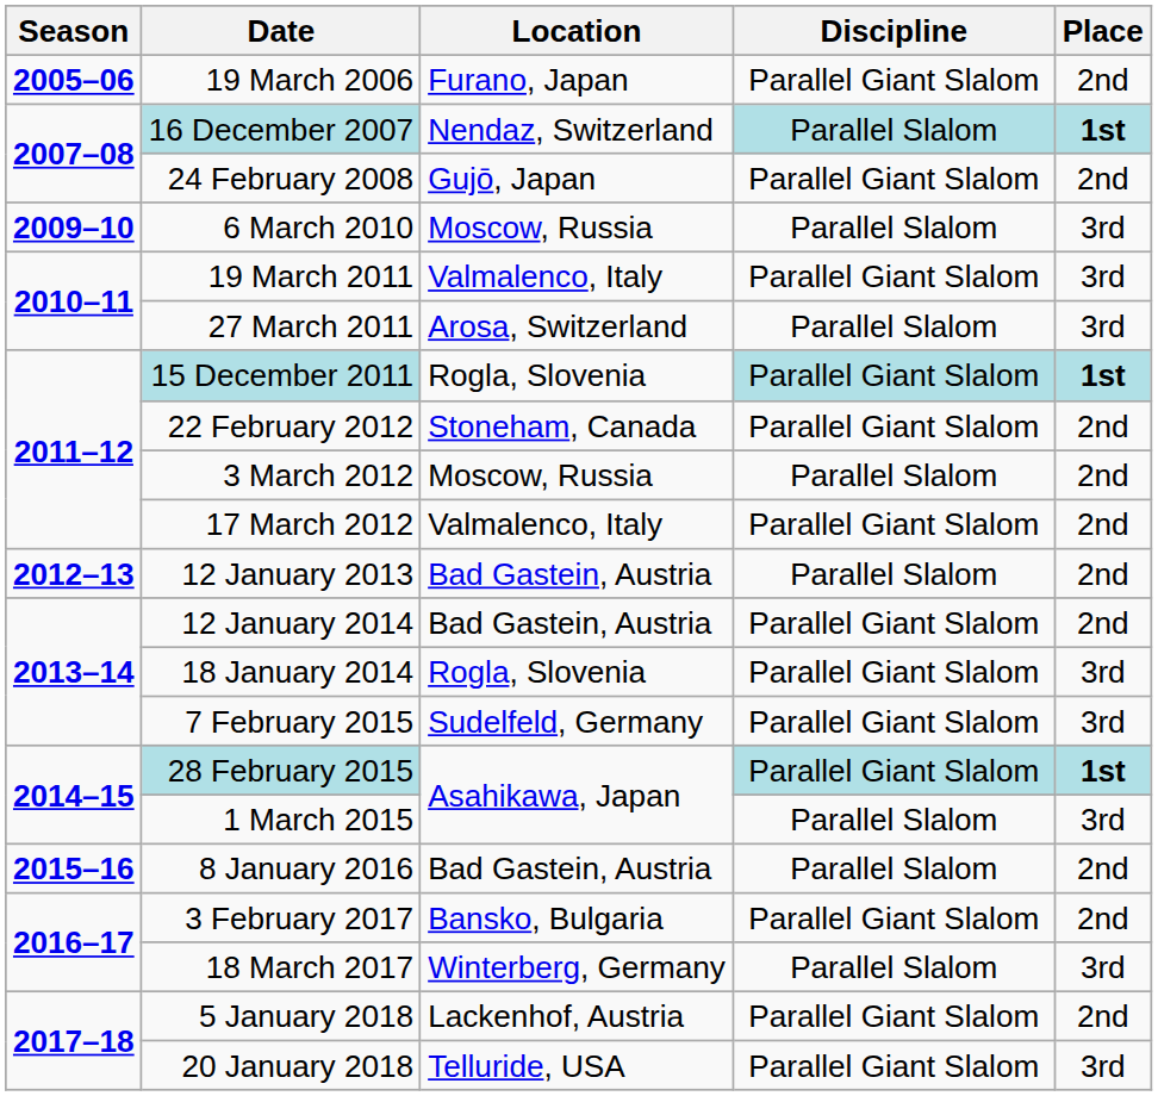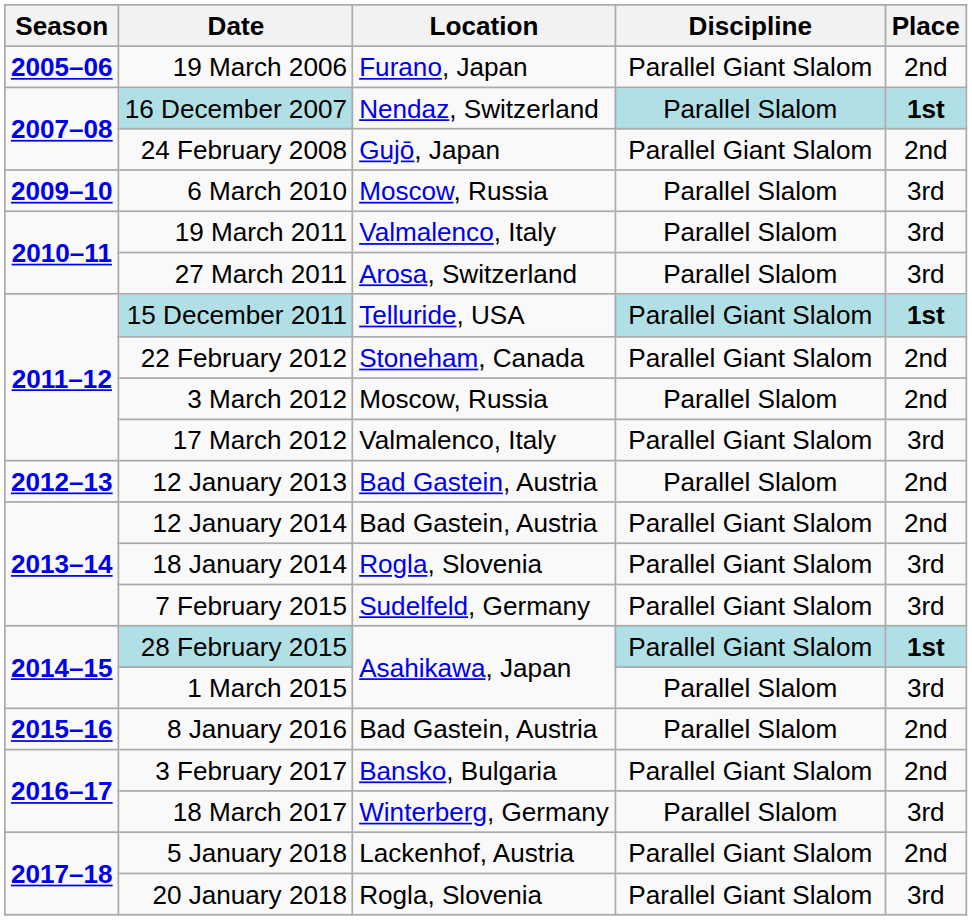19 March 2011 | Discipline: Parallel Giant Slalom -> Parallel Slalom
15 December 2011 | Location: Rogla, Slovenia -> Telluride, USA
17 March 2012 | Place: 2nd -> 3rd
20 January 2018 | Location: Telluride, USA -> Rogla, Slovenia
